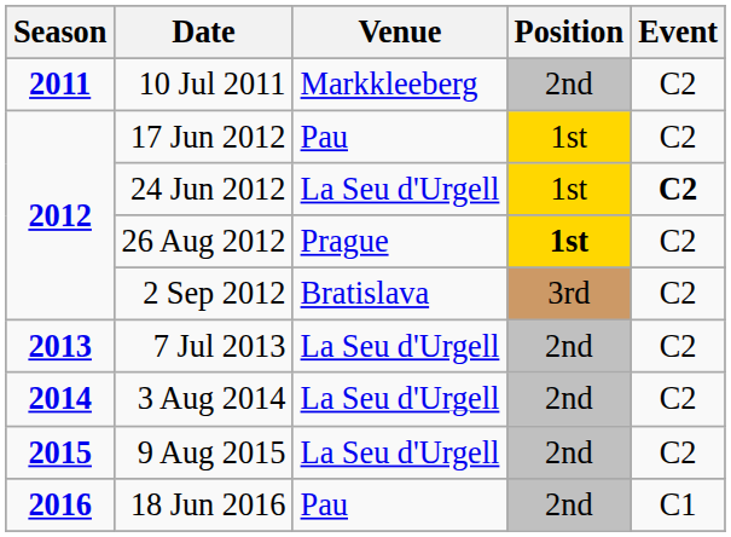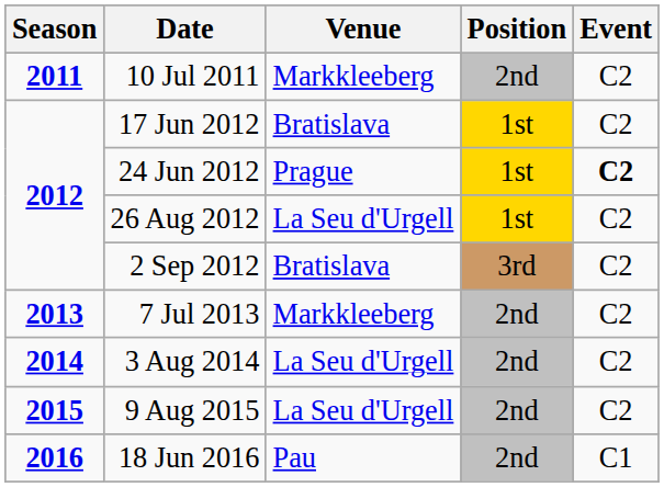17 Jun 2012 | Venue: Pau -> Bratislava
24 Jun 2012 | Venue: La Seu d'Urgell -> Prague
26 Aug 2012 | Venue: Prague -> La Seu d'Urgell
26 Aug 2012 | Position: bold -> normal
7 Jul 2013 | Venue: La Seu d'Urgell -> Markkleeberg
